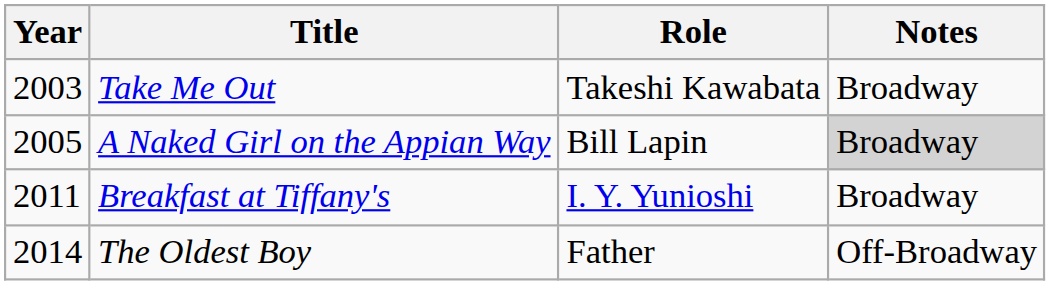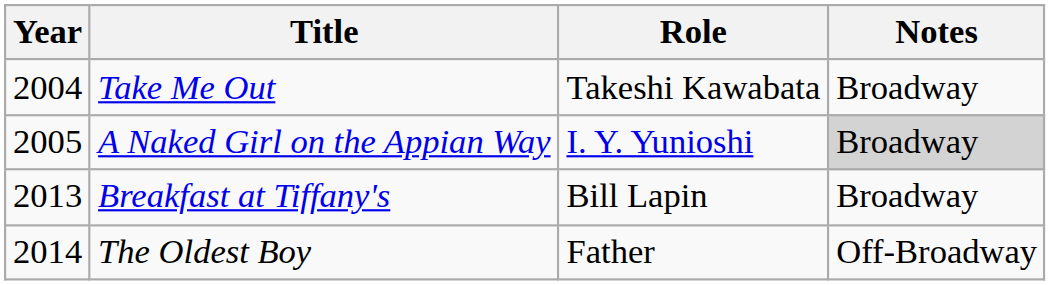Take Me Out | Year: 2003 -> 2004
A Naked Girl on the Appian Way | Role: Bill Lapin -> I. Y. Yunioshi
Breakfast at Tiffany's | Year: 2011 -> 2013
Breakfast at Tiffany's | Role: I. Y. Yunioshi -> Bill Lapin
